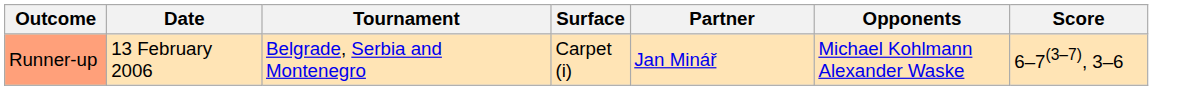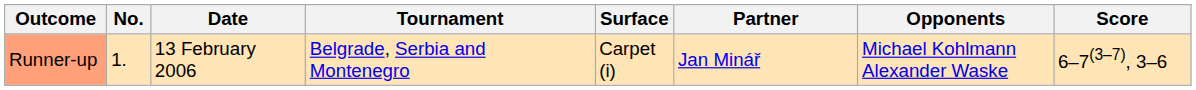+ column: No. | 1.
